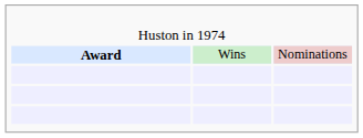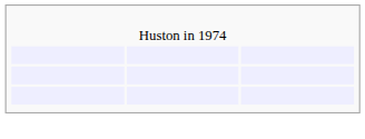- row: Award | Wins | Nominations
